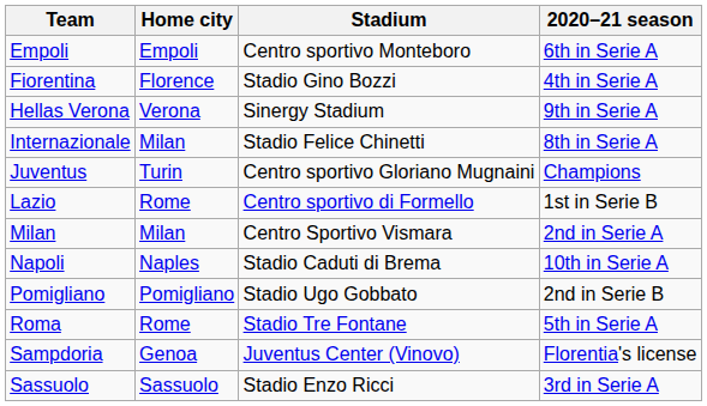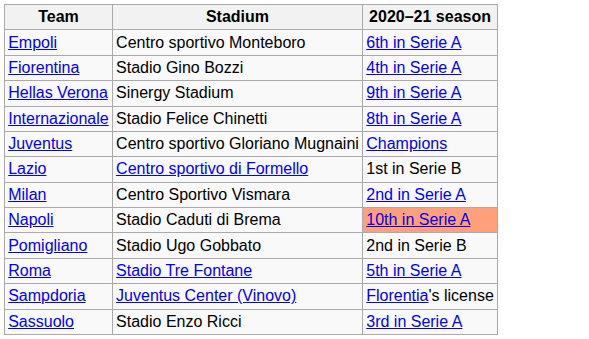- column: Home city | Empoli | Florence | Verona | Milan | Turin | Rome | Milan | Naples | Pomigliano | Rome | Genoa | Sassuolo
Napoli | 2020–21 season: no background -> lightsalmon background
